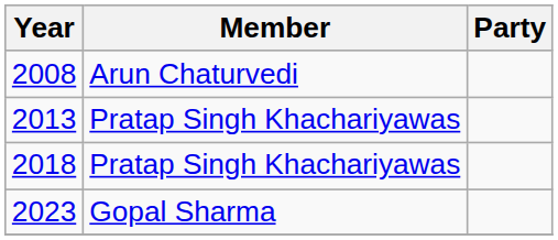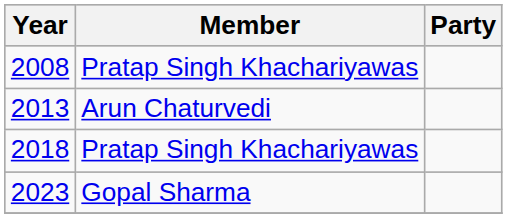2008 | Member: Arun Chaturvedi -> Pratap Singh Khachariyawas
2013 | Member: Pratap Singh Khachariyawas -> Arun Chaturvedi
